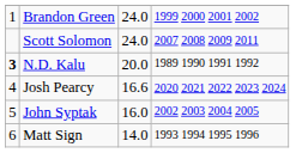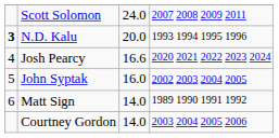- row: 1 | Brandon Green | 24.0 | 1999 2000 2001 2002
N.D. Kalu | column 4: 1989 1990 1991 1992 -> 1993 1994 1995 1996
Matt Sign | column 4: 1993 1994 1995 1996 -> 1989 1990 1991 1992
+ row: Courtney Gordon | 14.0 | 2003 2004 2005 2006
